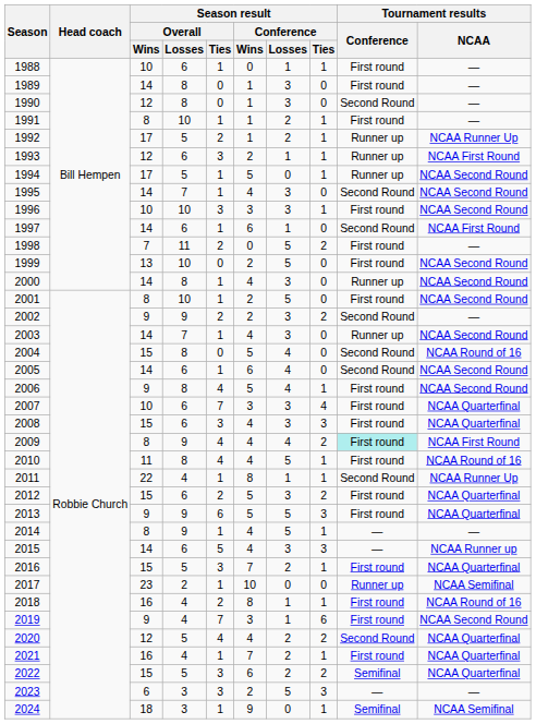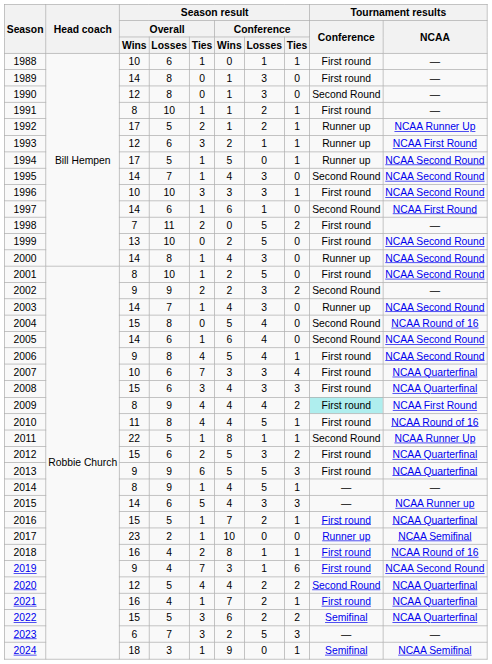2011 | Season result / Overall / Losses: 4 -> 5
2016 | Season result / Overall / Ties: 3 -> 1
2023 | Season result / Overall / Losses: 3 -> 7
